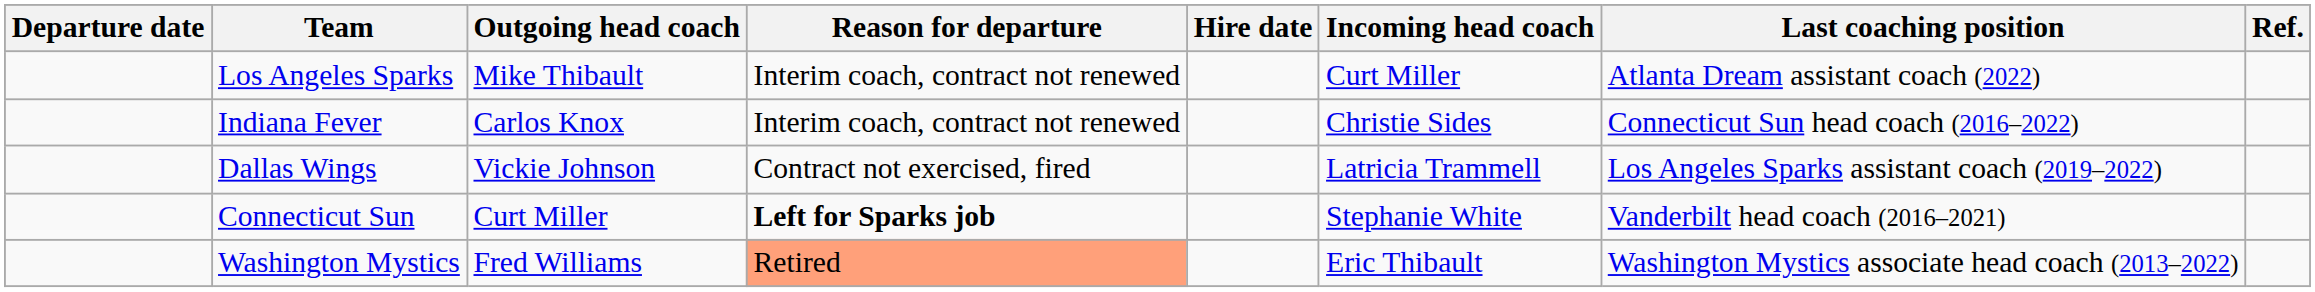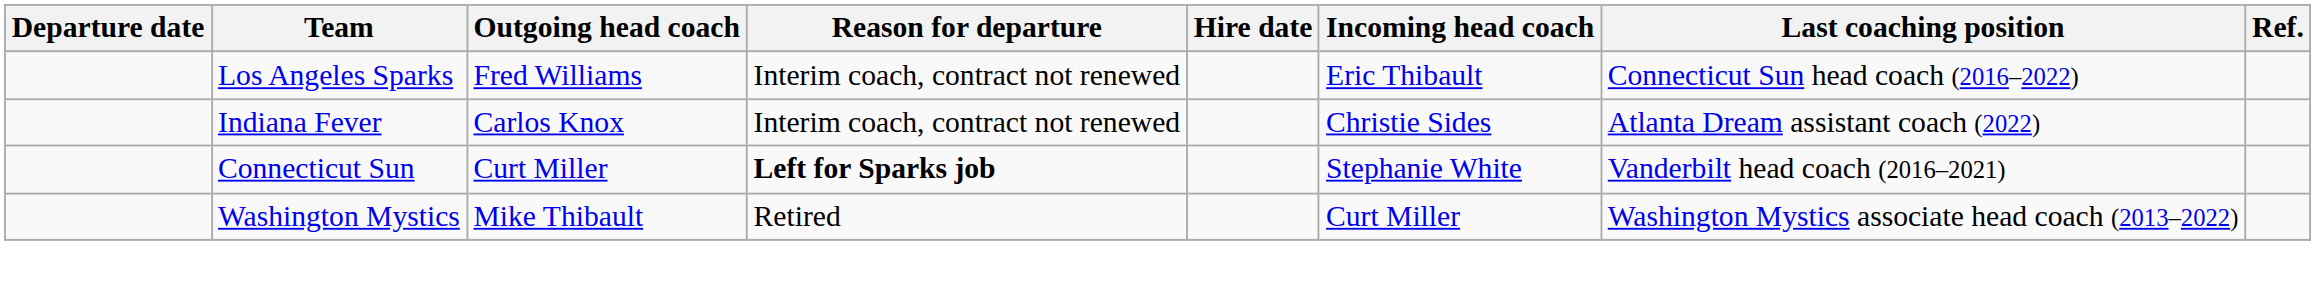Los Angeles Sparks | Outgoing head coach: Mike Thibault -> Fred Williams
Los Angeles Sparks | Incoming head coach: Curt Miller -> Eric Thibault
Los Angeles Sparks | Last coaching position: Atlanta Dream assistant coach (2022) -> Connecticut Sun head coach (2016–2022)
Indiana Fever | Last coaching position: Connecticut Sun head coach (2016–2022) -> Atlanta Dream assistant coach (2022)
- row: Dallas Wings | Vickie Johnson | Contract not exercised, fired | Latricia Trammell | Los Angeles Sparks assistant coach (2019–2022)
Washington Mystics | Outgoing head coach: Fred Williams -> Mike Thibault
Washington Mystics | Reason for departure: lightsalmon background -> no background
Washington Mystics | Incoming head coach: Eric Thibault -> Curt Miller
